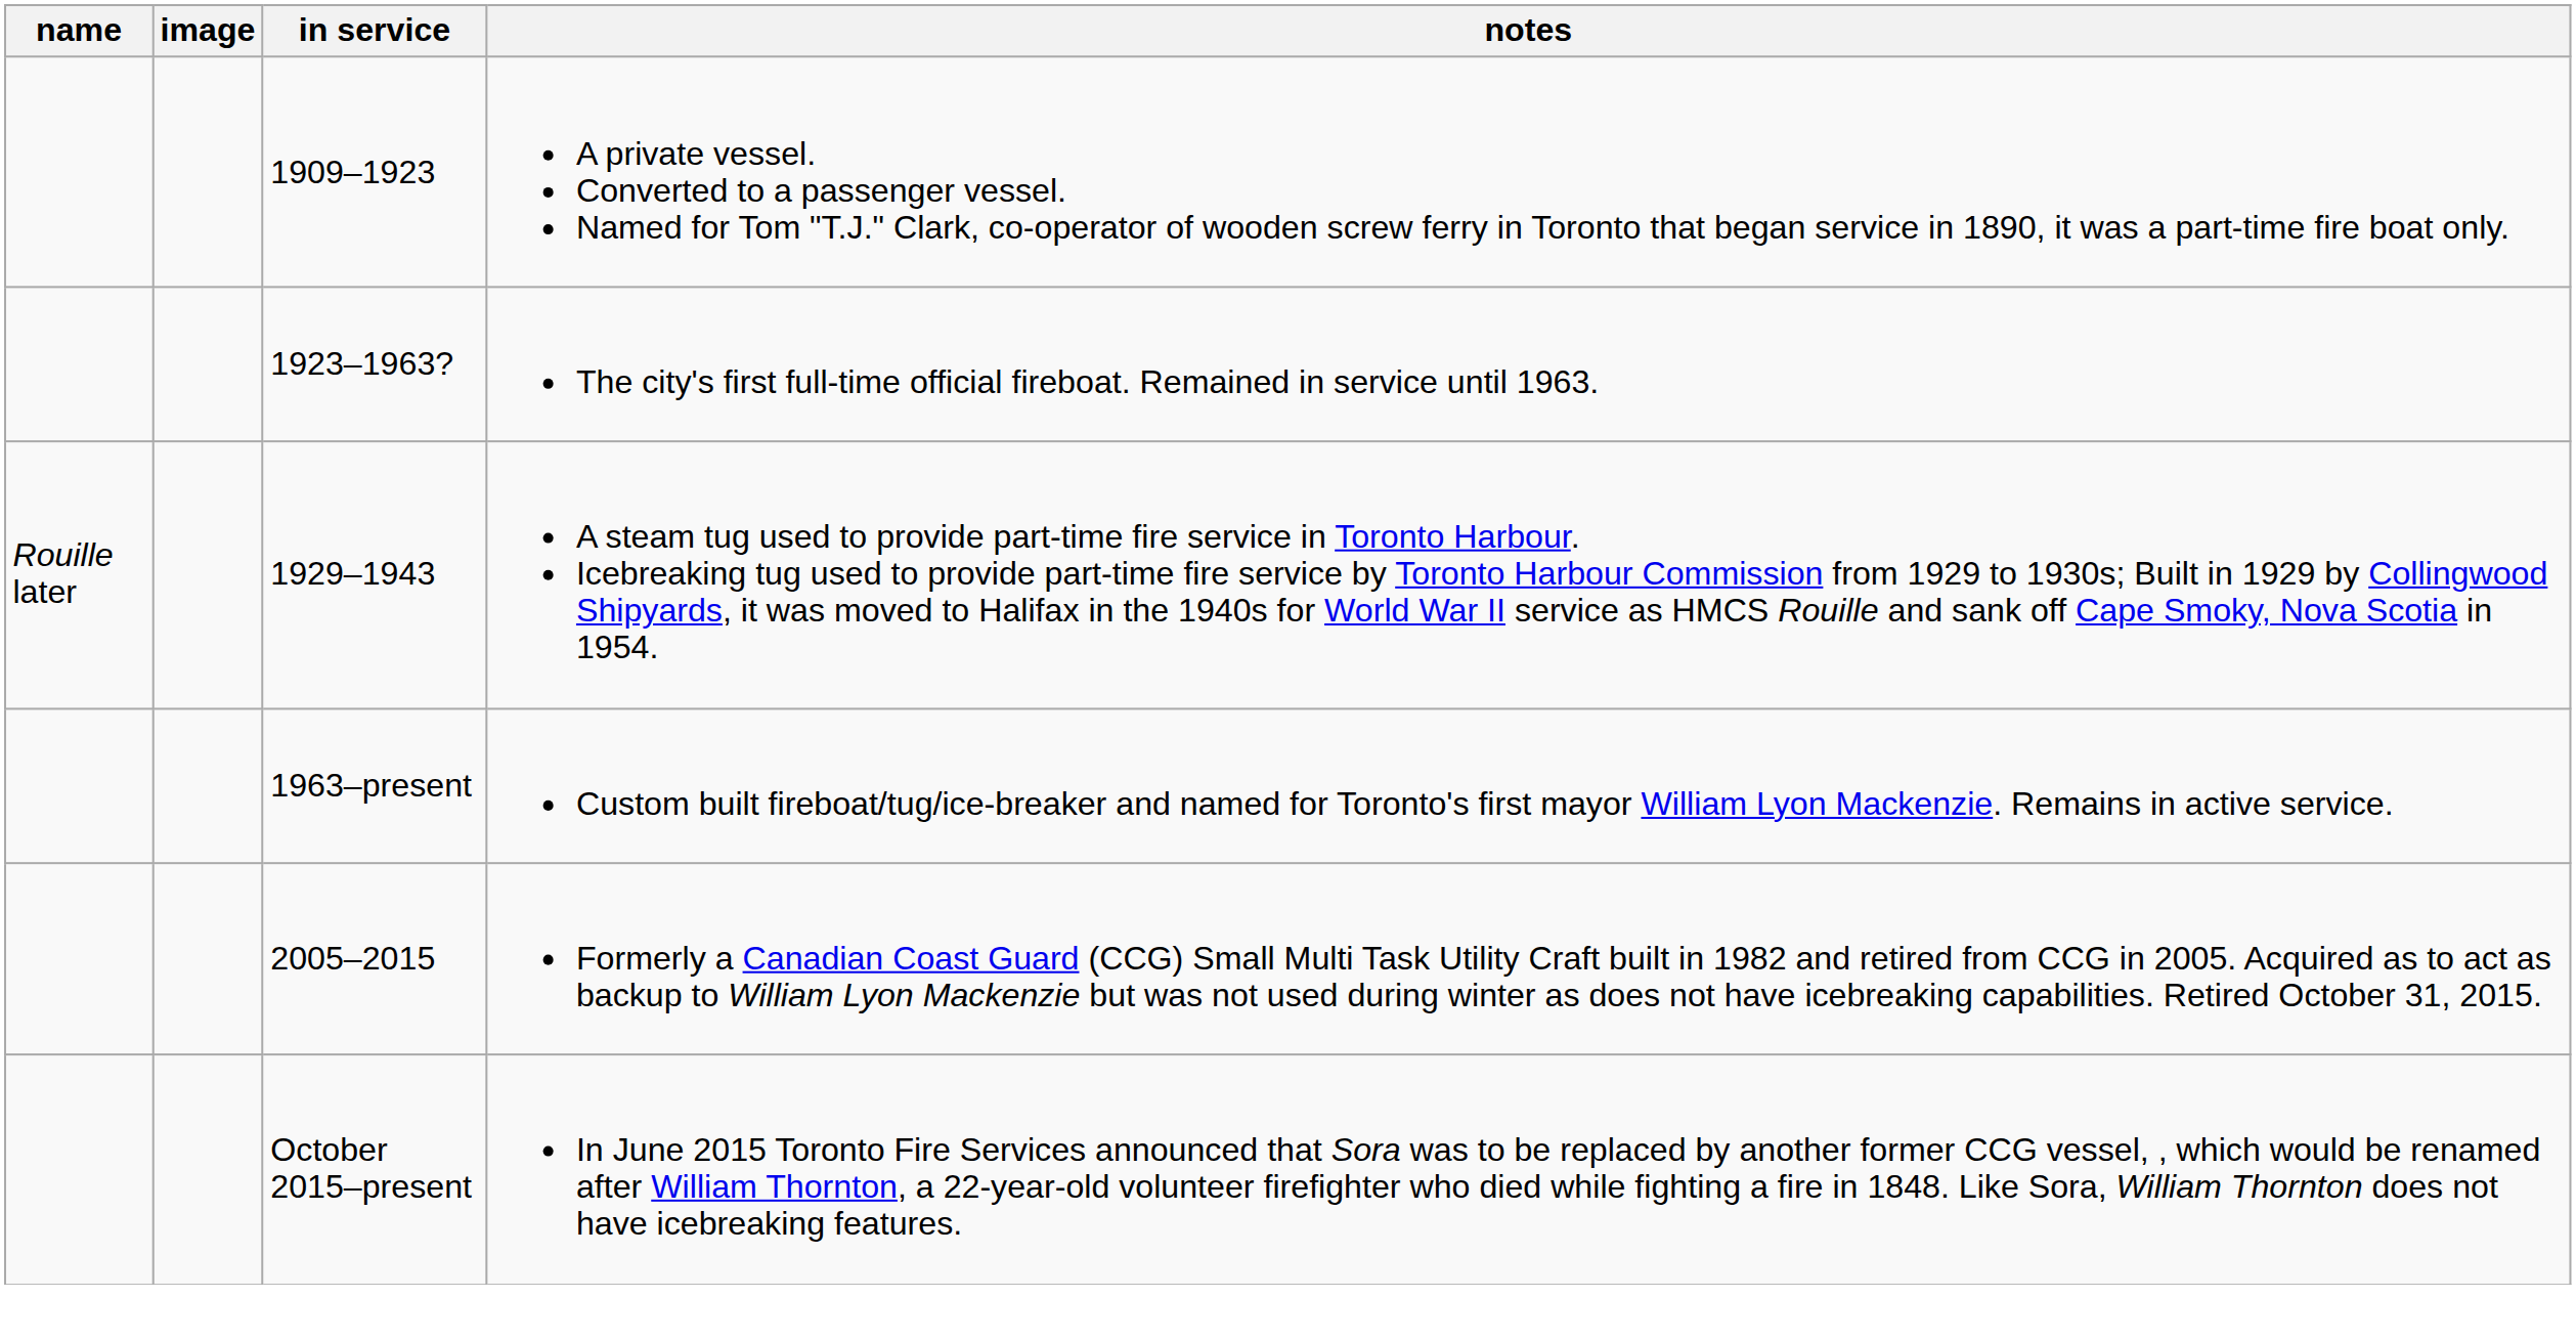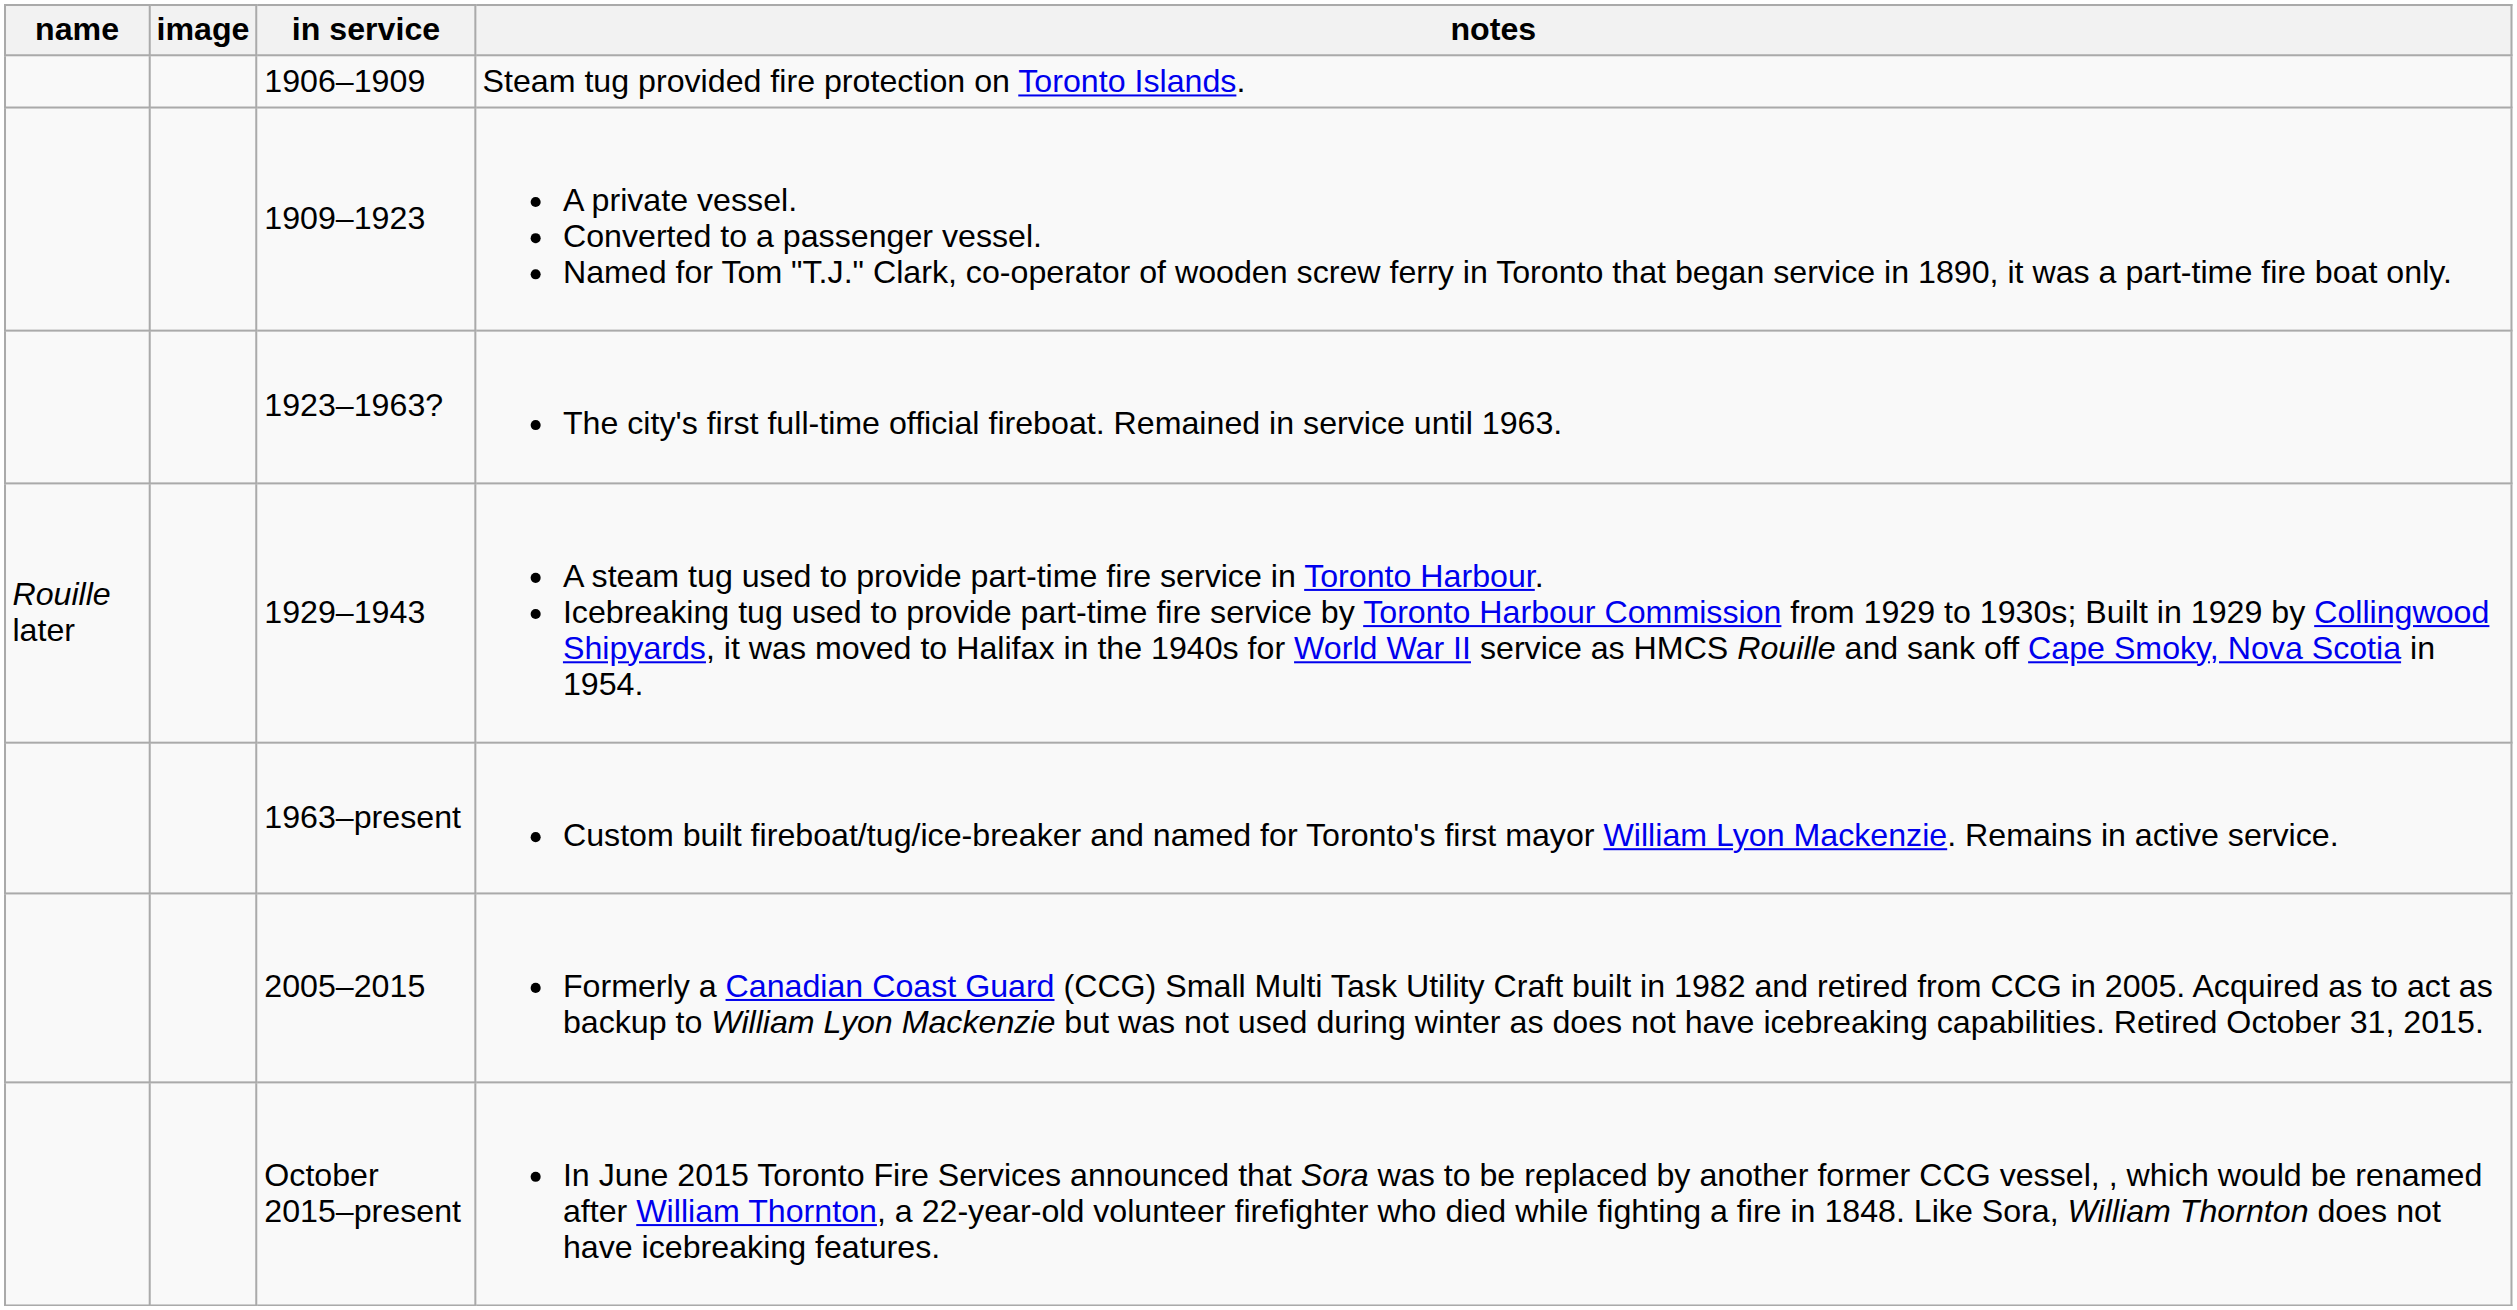+ row: 1906–1909 | Steam tug provided fire protection on Toronto Islands.
